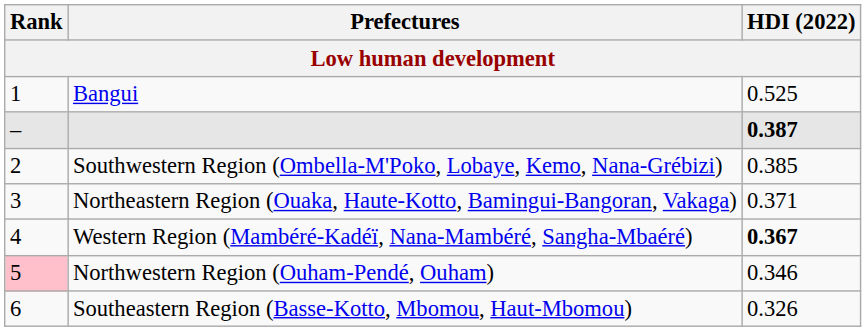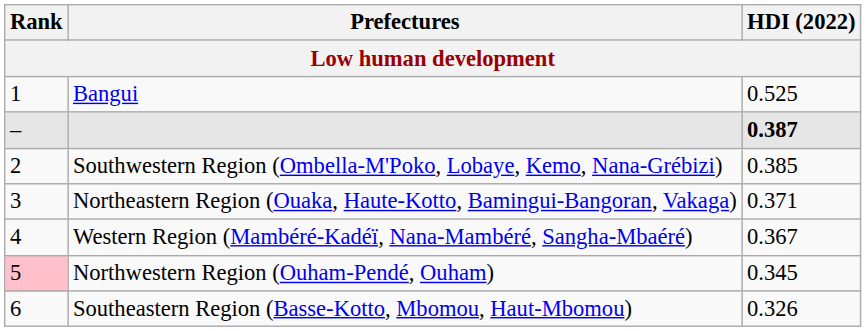Western Region (Mambéré-Kadéï, Nana-Mambéré, Sangha-Mbaéré) | HDI (2022): bold -> normal
Northwestern Region (Ouham-Pendé, Ouham) | HDI (2022): 0.346 -> 0.345
